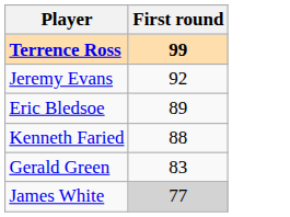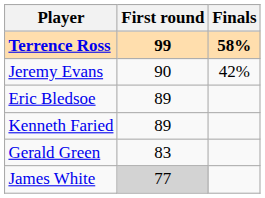+ column: Finals | 58% | 42%
Jeremy Evans | First round: 92 -> 90
Kenneth Faried | First round: 88 -> 89
